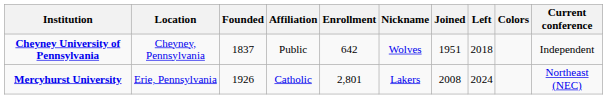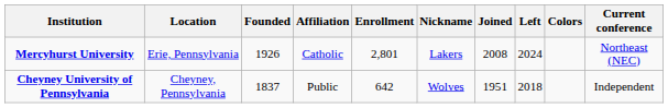rows swapped: Cheyney University of Pennsylvania <-> Mercyhurst University
